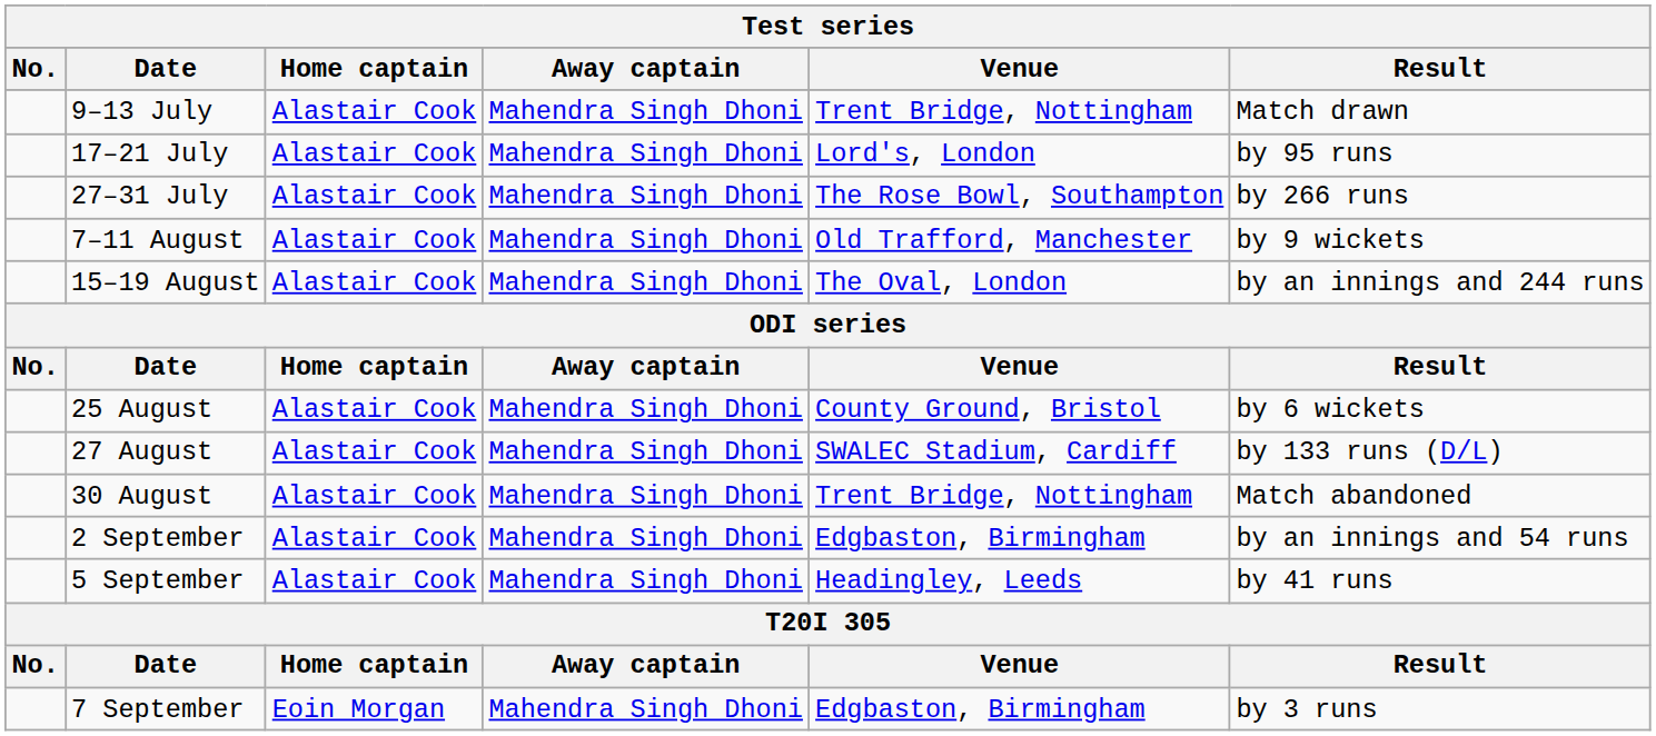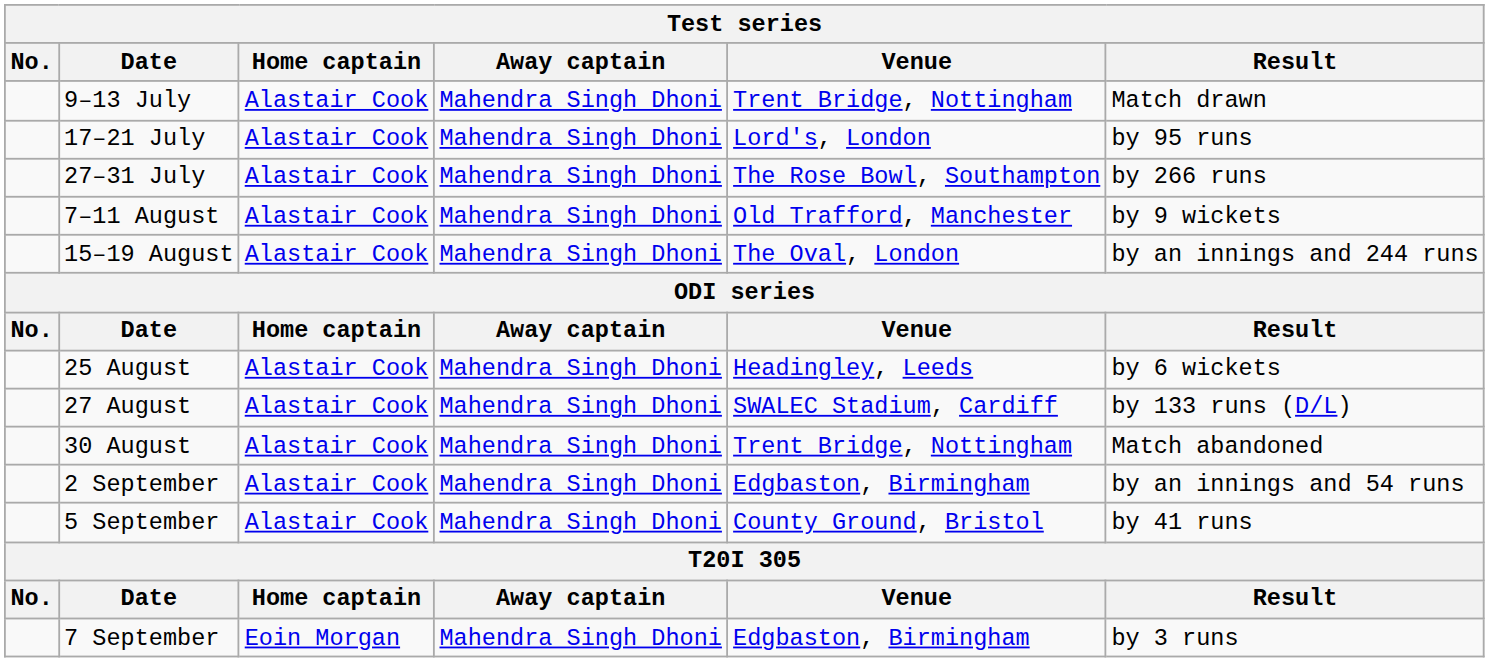25 August | Venue: County Ground, Bristol -> Headingley, Leeds
5 September | Venue: Headingley, Leeds -> County Ground, Bristol
